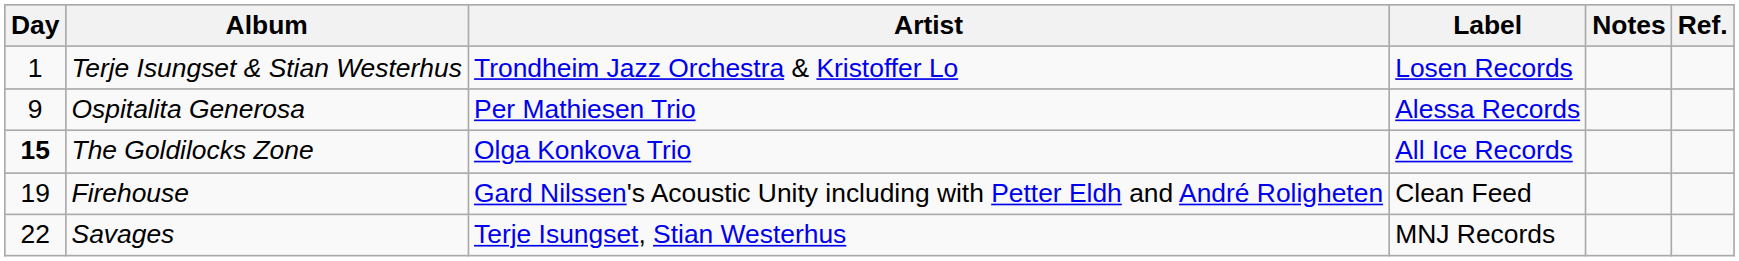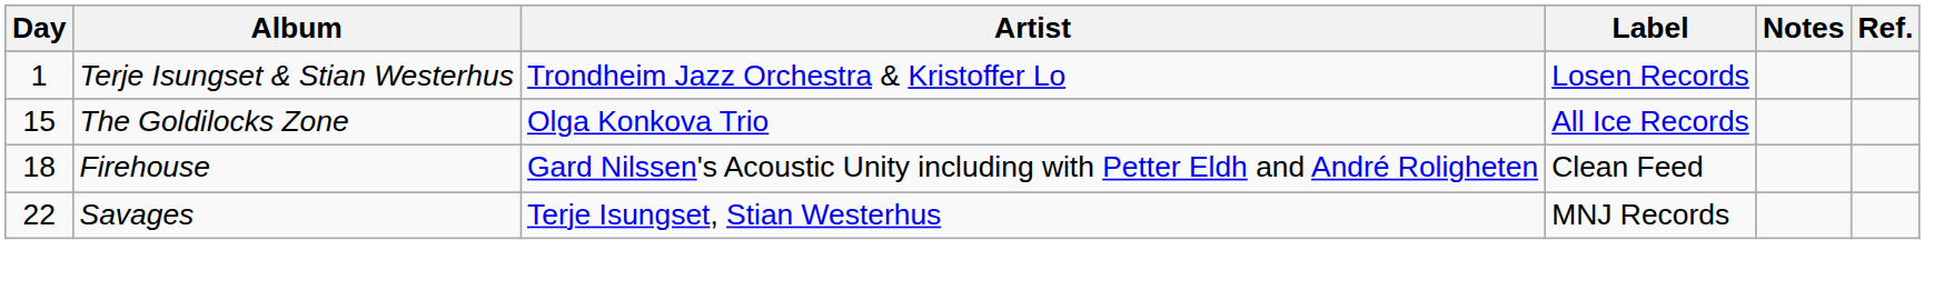- row: 9 | Ospitalita Generosa | Per Mathiesen Trio | Alessa Records
The Goldilocks Zone | Day: bold -> normal
Firehouse | Day: 19 -> 18
